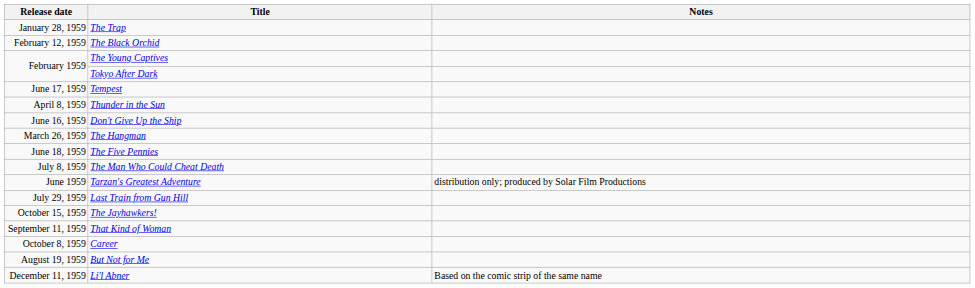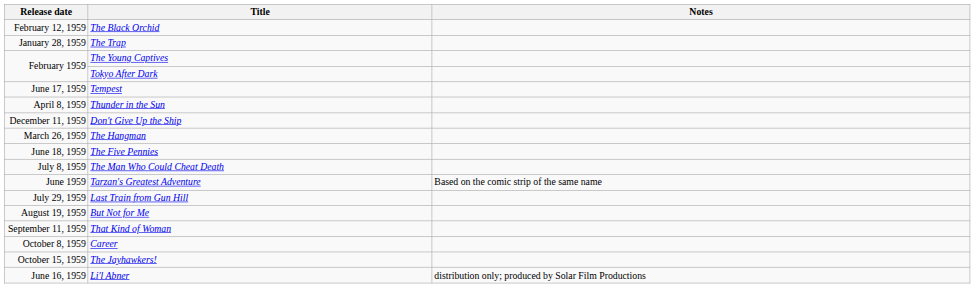rows swapped: The Trap <-> The Black Orchid
Don't Give Up the Ship | Release date: June 16, 1959 -> December 11, 1959
Tarzan's Greatest Adventure | Notes: distribution only; produced by Solar Film Productions -> Based on the comic strip of the same name
rows swapped: But Not for Me <-> The Jayhawkers!
Li'l Abner | Release date: December 11, 1959 -> June 16, 1959
Li'l Abner | Notes: Based on the comic strip of the same name -> distribution only; produced by Solar Film Productions
